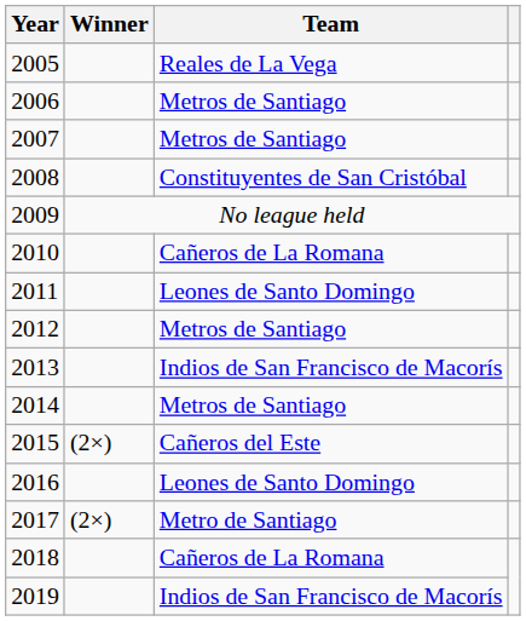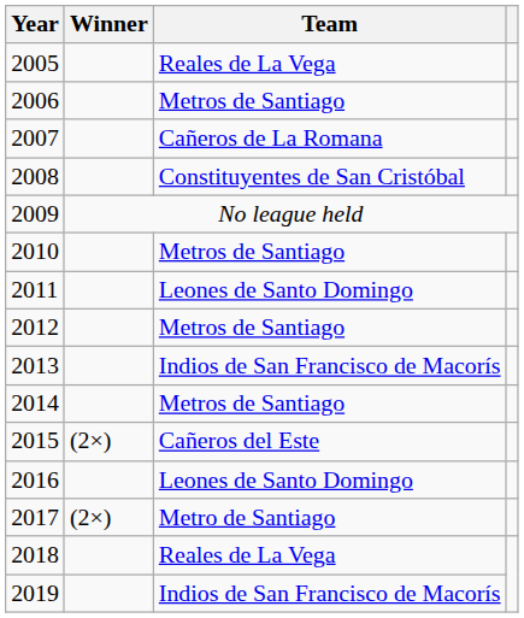2007 | Team: Metros de Santiago -> Cañeros de La Romana
2010 | Team: Cañeros de La Romana -> Metros de Santiago
2018 | Team: Cañeros de La Romana -> Reales de La Vega
